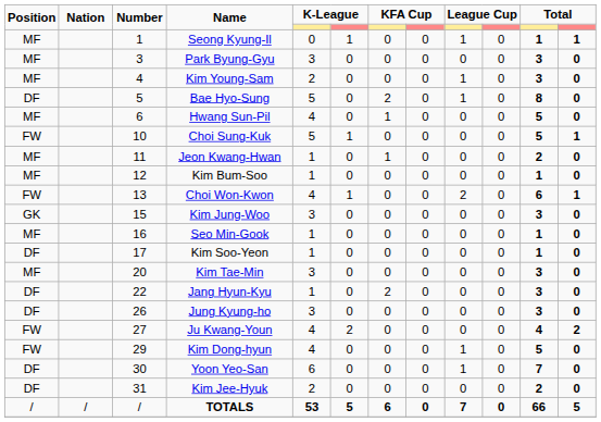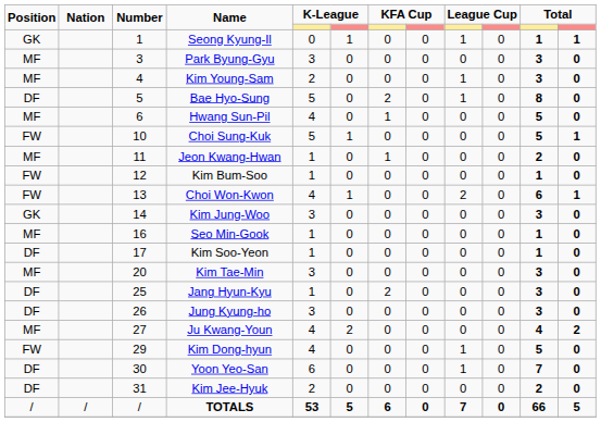Seong Kyung-Il | Position: MF -> GK
Kim Bum-Soo | Position: MF -> FW
Kim Jung-Woo | Number: 15 -> 14
Jang Hyun-Kyu | Number: 22 -> 25
Ju Kwang-Youn | Position: FW -> MF
